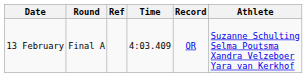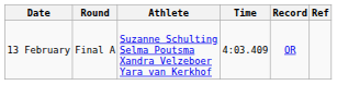columns swapped: Athlete <-> Ref
